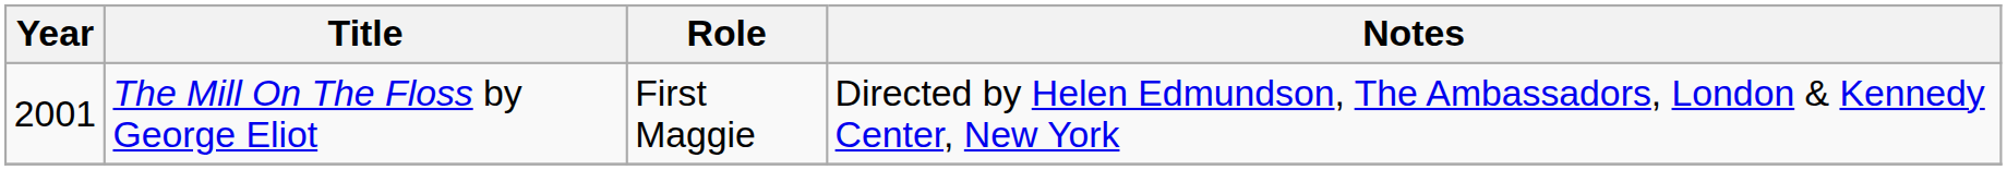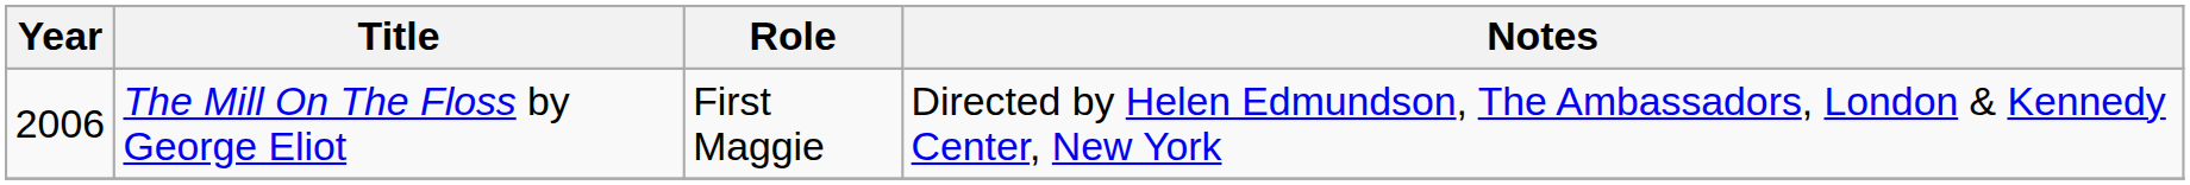The Mill On The Floss by George Eliot | Year: 2001 -> 2006
